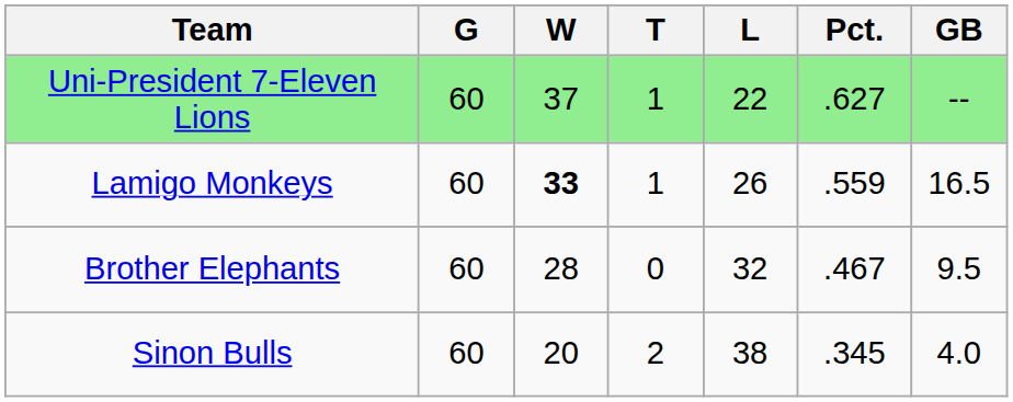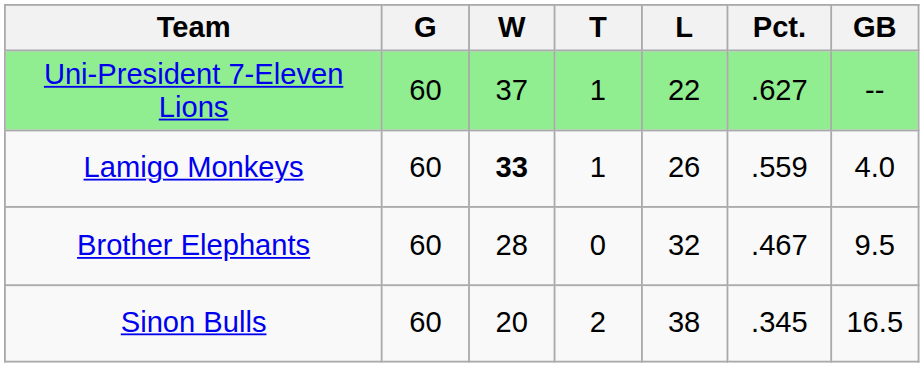Lamigo Monkeys | GB: 16.5 -> 4.0
Sinon Bulls | GB: 4.0 -> 16.5
